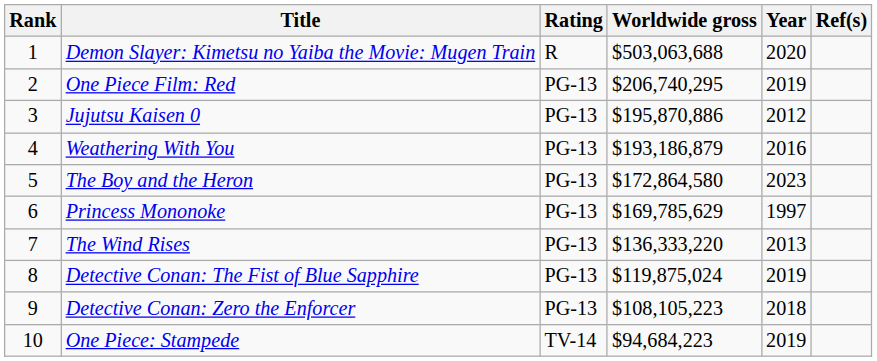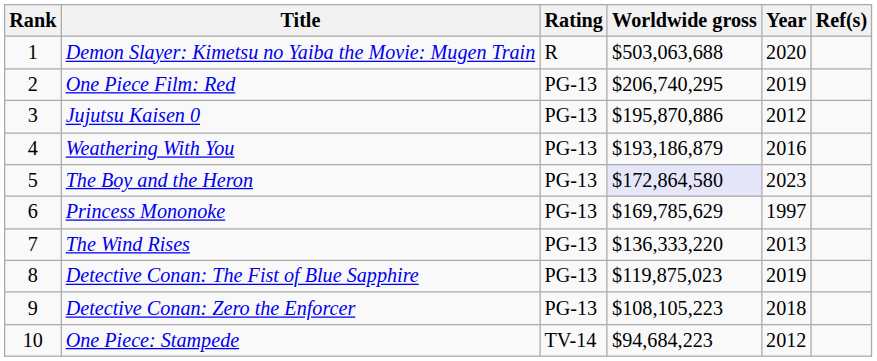The Boy and the Heron | Worldwide gross: no background -> lavender background
Detective Conan: The Fist of Blue Sapphire | Worldwide gross: $119,875,024 -> $119,875,023
One Piece: Stampede | Year: 2019 -> 2012
